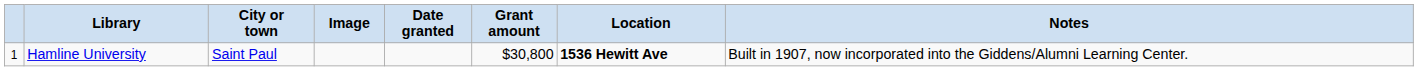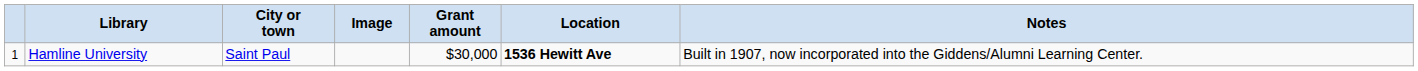- column: Date granted
Hamline University | Grant amount: $30,800 -> $30,000
